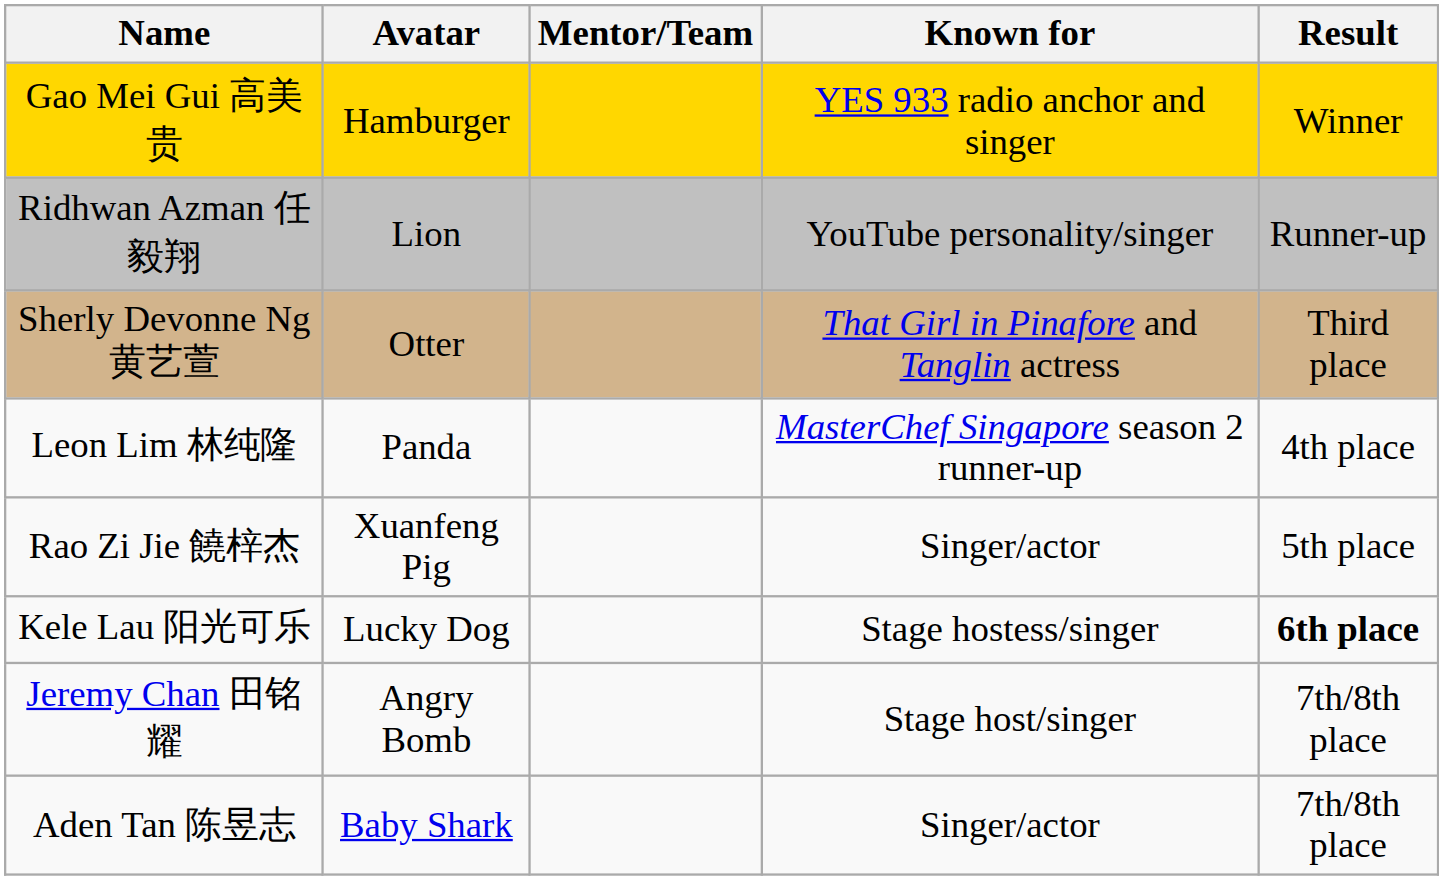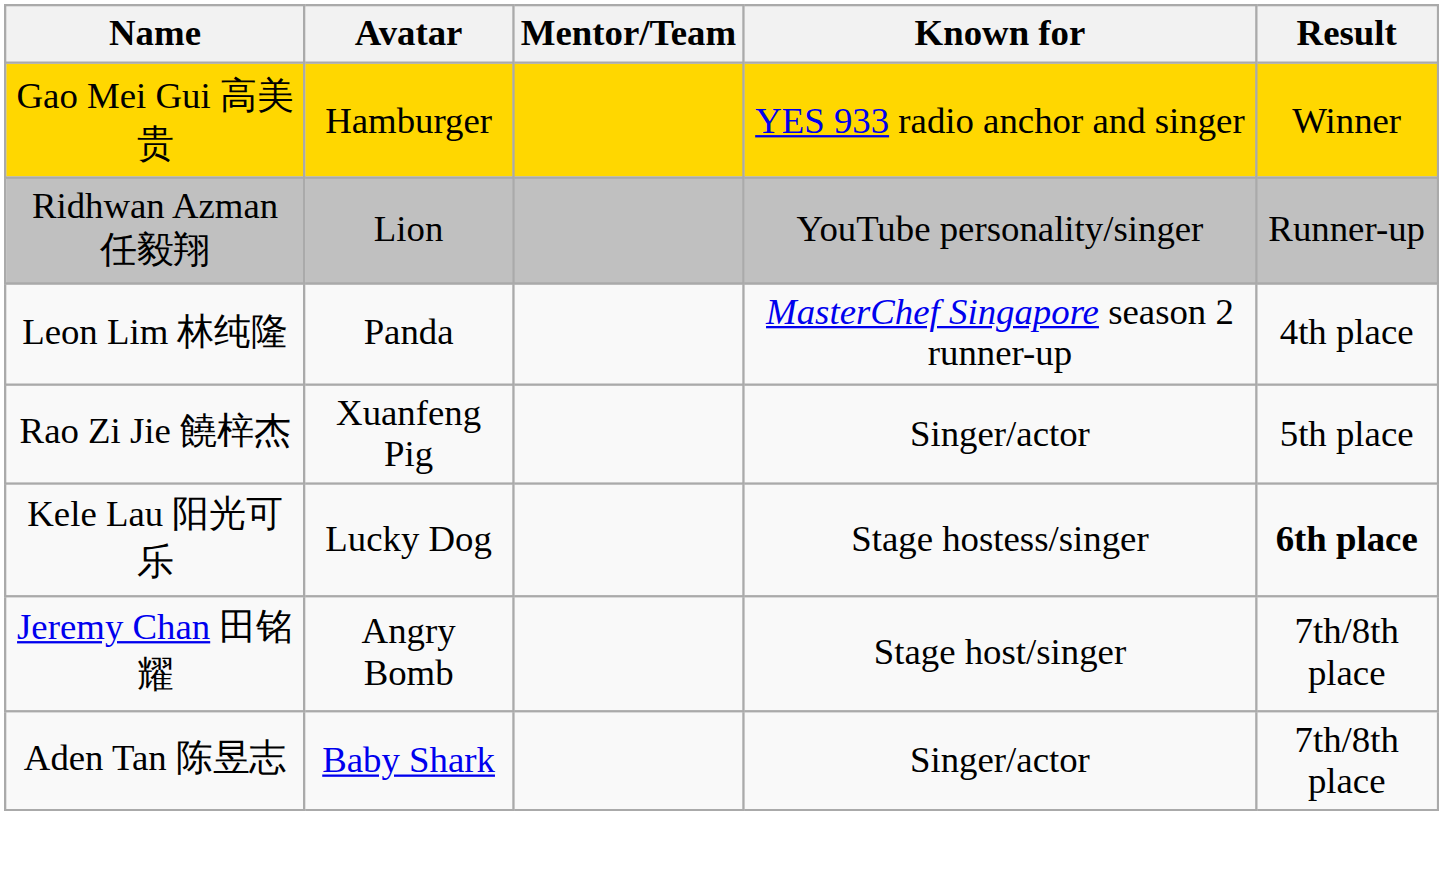- row: Sherly Devonne Ng 黄艺萱 | Otter | That Girl in Pinafore and Tanglin actress | Third place
